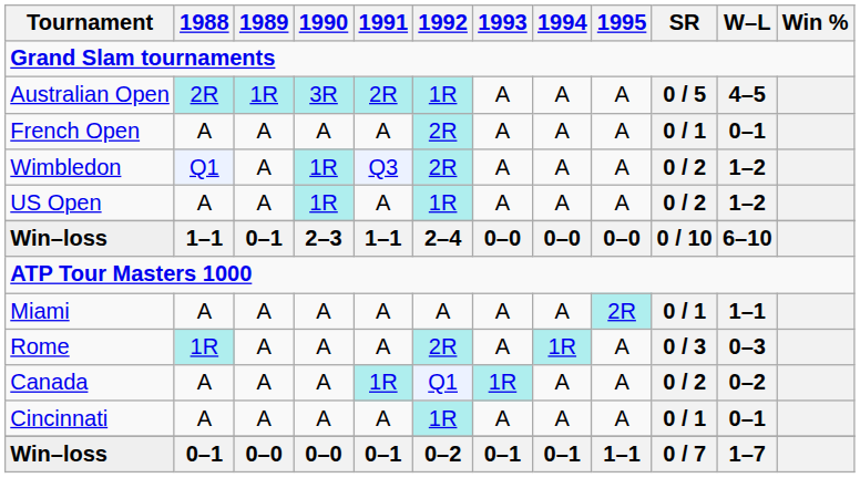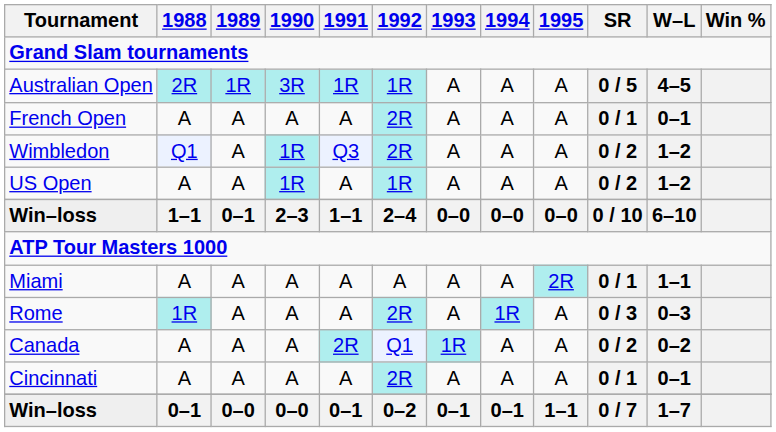Australian Open | 1991: 2R -> 1R
Canada | 1991: 1R -> 2R
Cincinnati | 1992: 1R -> 2R
